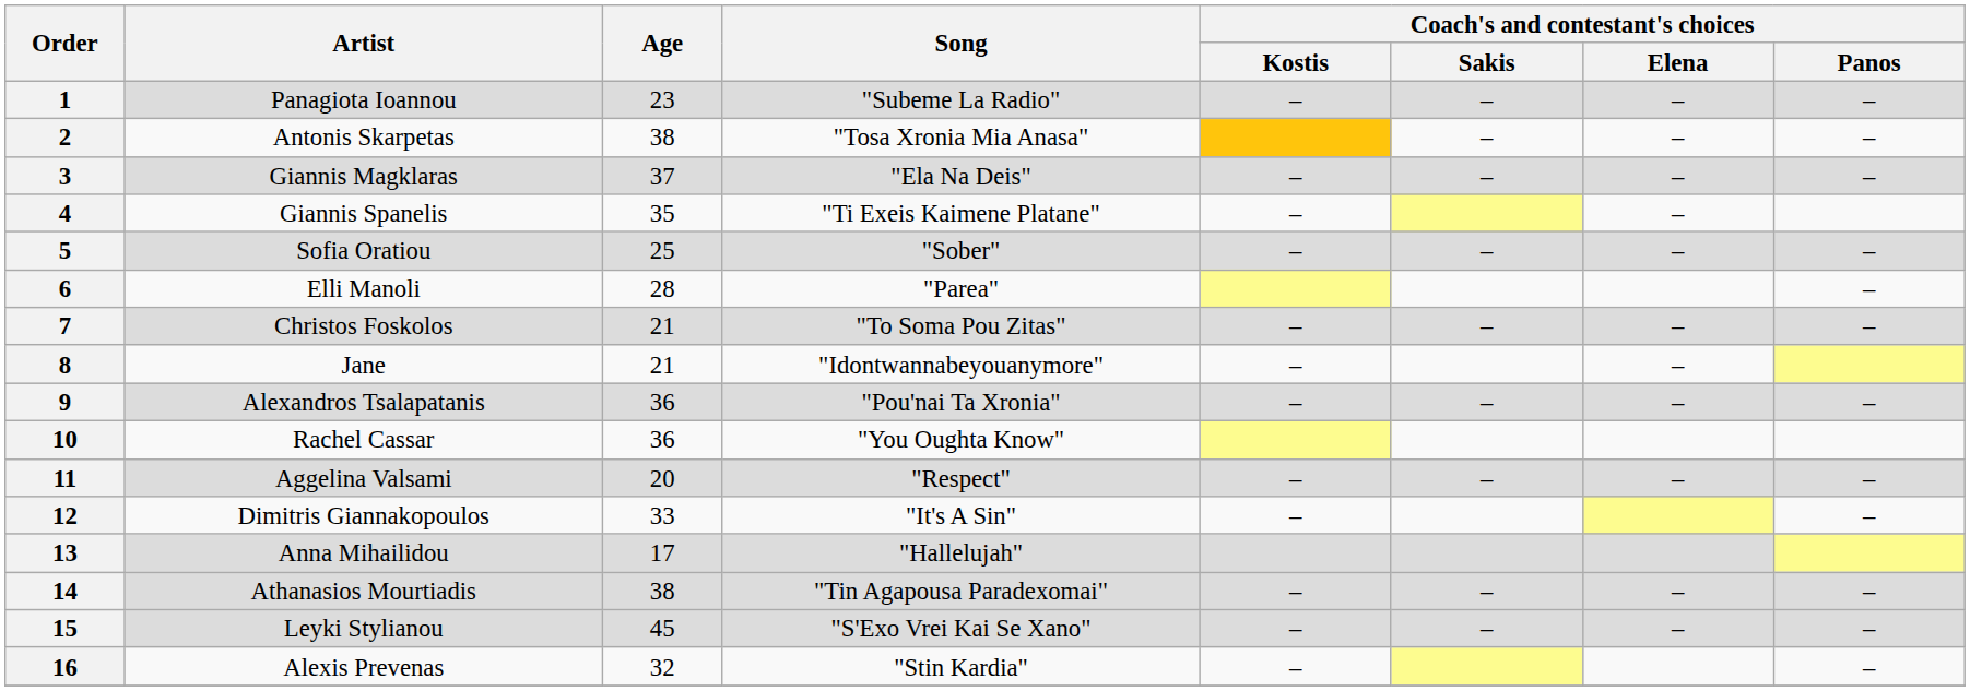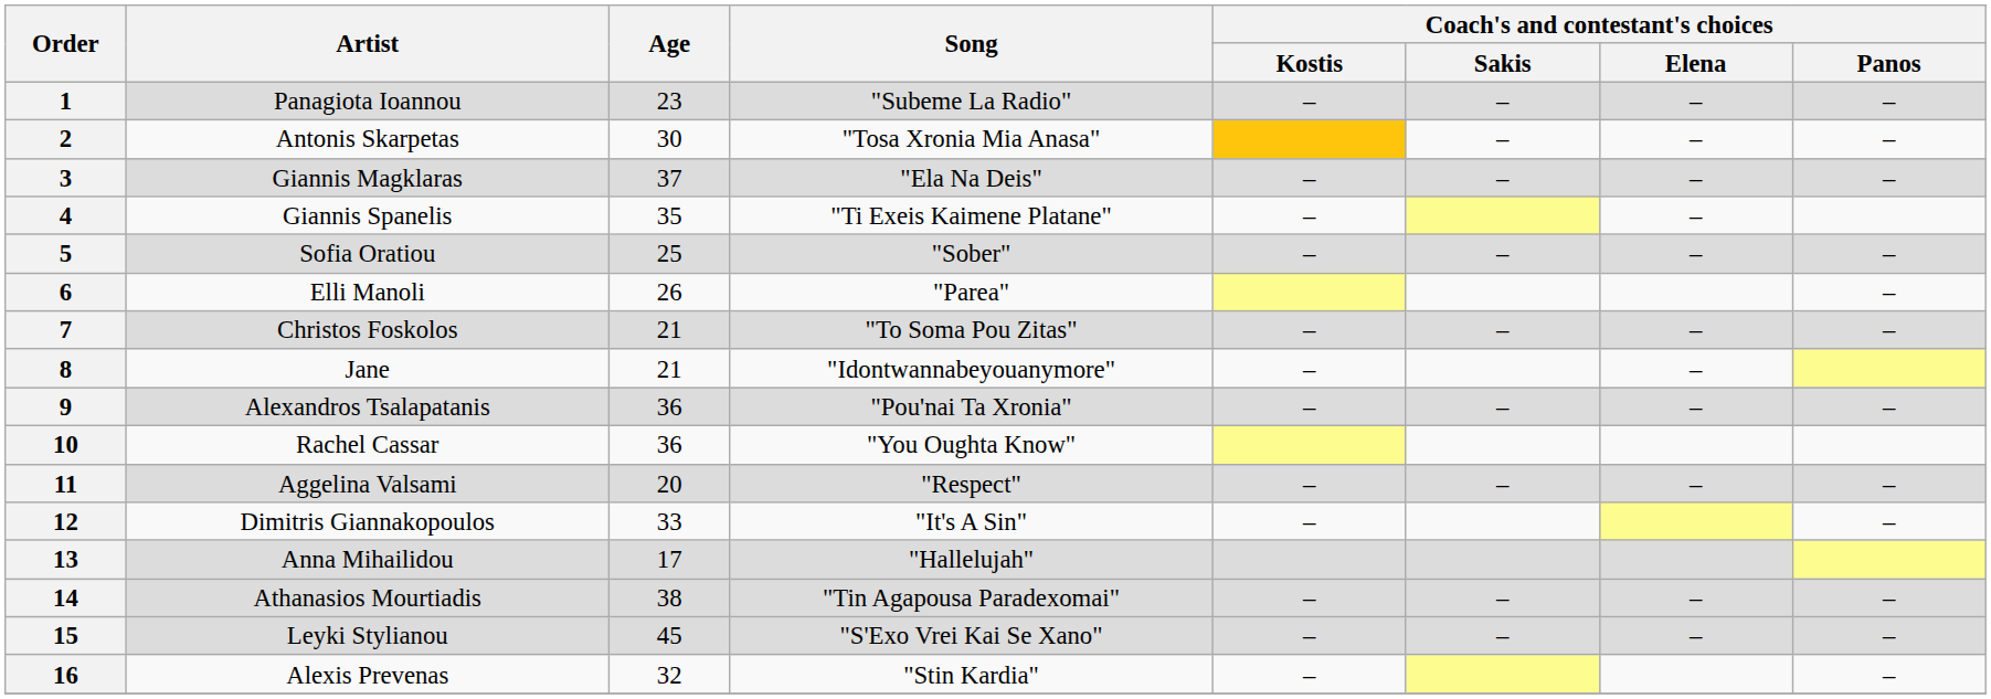2 | Age: 38 -> 30
6 | Age: 28 -> 26
